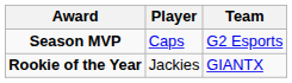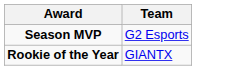- column: Player | Caps | Jackies
